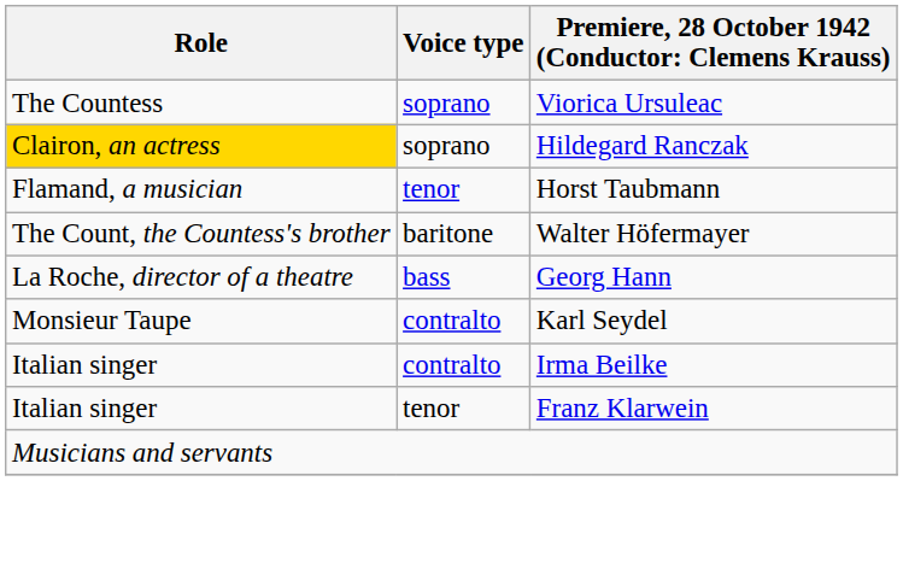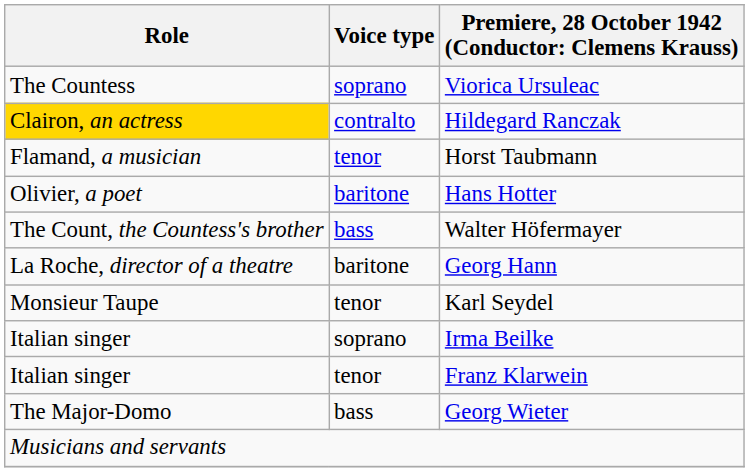Hildegard Ranczak | Voice type: soprano -> contralto
+ row: Olivier, a poet | baritone | Hans Hotter
Walter Höfermayer | Voice type: baritone -> bass
Georg Hann | Voice type: bass -> baritone
Karl Seydel | Voice type: contralto -> tenor
Irma Beilke | Voice type: contralto -> soprano
+ row: The Major-Domo | bass | Georg Wieter
